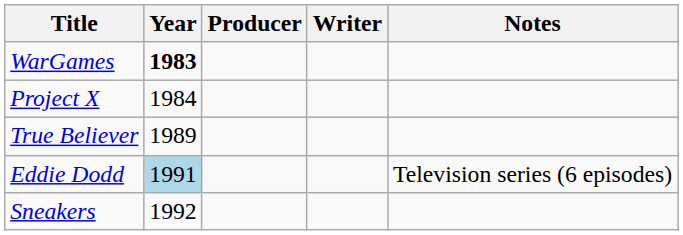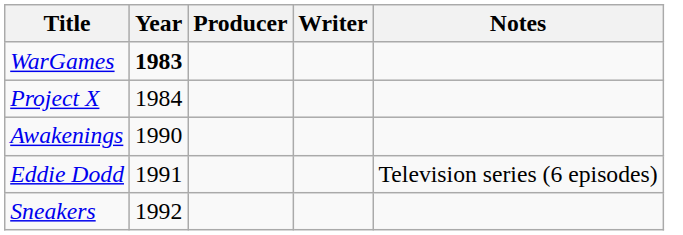- row: True Believer | 1989
+ row: Awakenings | 1990
Eddie Dodd | Year: lightblue background -> no background
